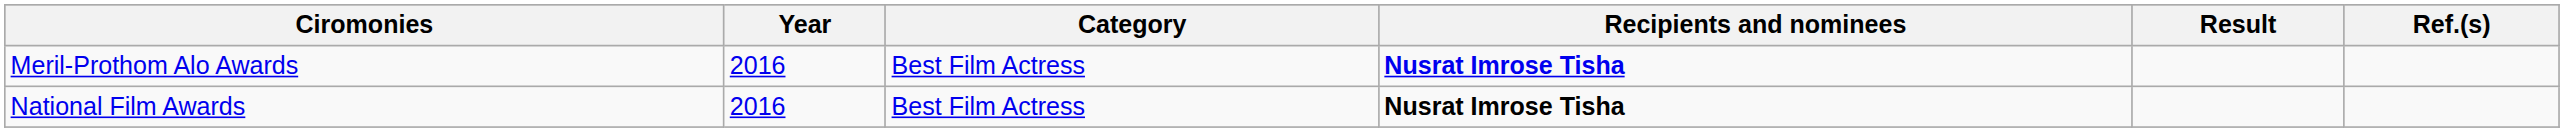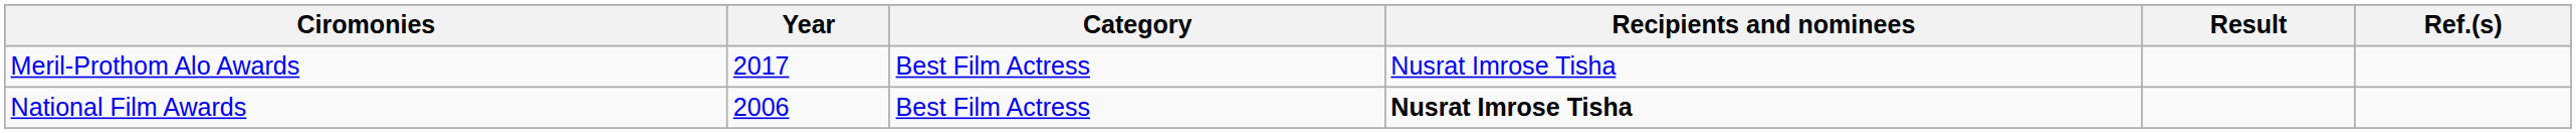Meril-Prothom Alo Awards | Year: 2016 -> 2017
Meril-Prothom Alo Awards | Recipients and nominees: bold -> normal
National Film Awards | Year: 2016 -> 2006
